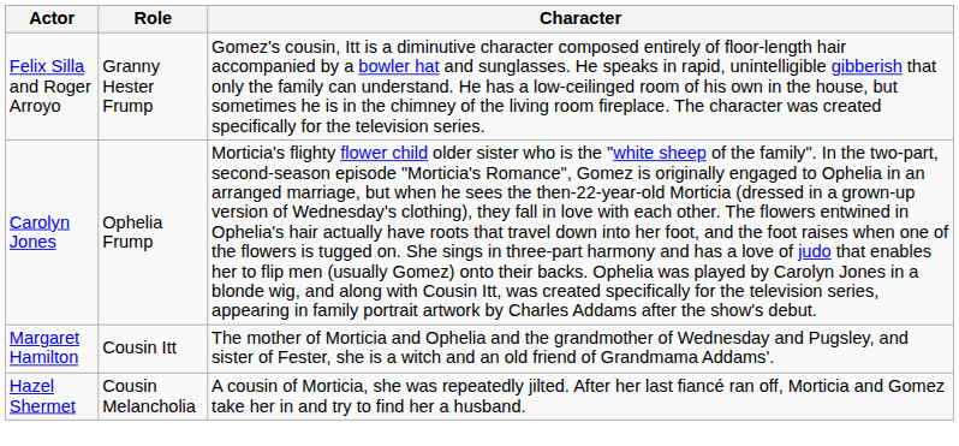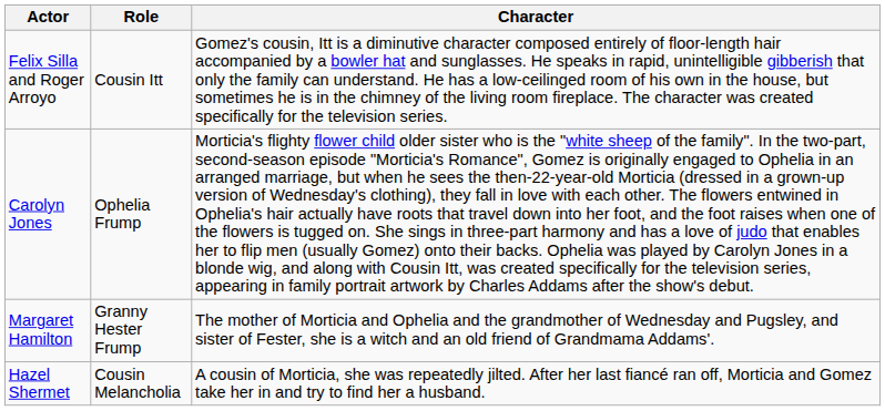Felix Silla and Roger Arroyo | Role: Granny Hester Frump -> Cousin Itt
Margaret Hamilton | Role: Cousin Itt -> Granny Hester Frump
